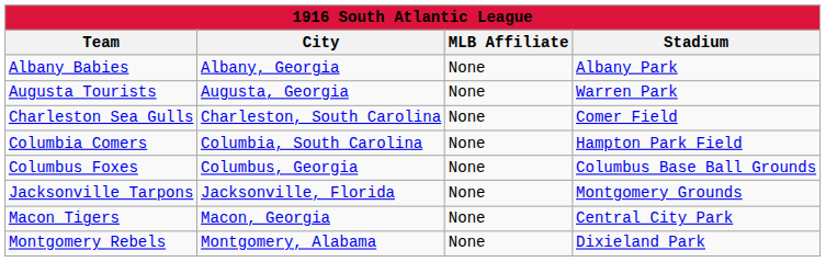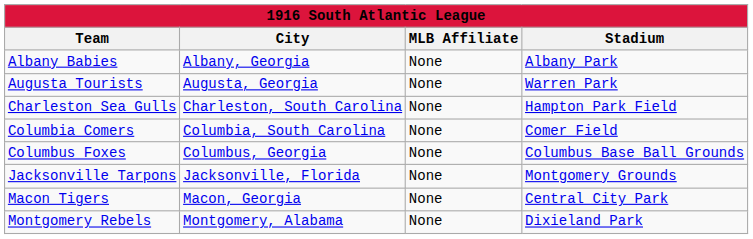Charleston Sea Gulls | Stadium: Comer Field -> Hampton Park Field
Columbia Comers | Stadium: Hampton Park Field -> Comer Field
